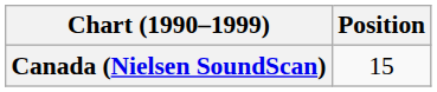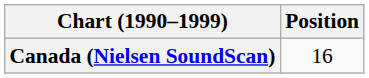Canada (Nielsen SoundScan) | Position: 15 -> 16
